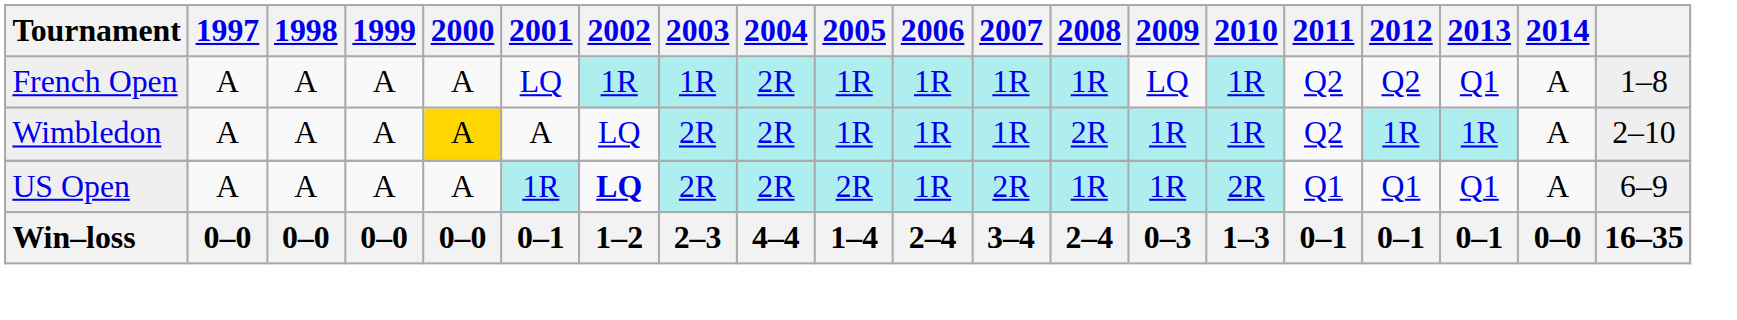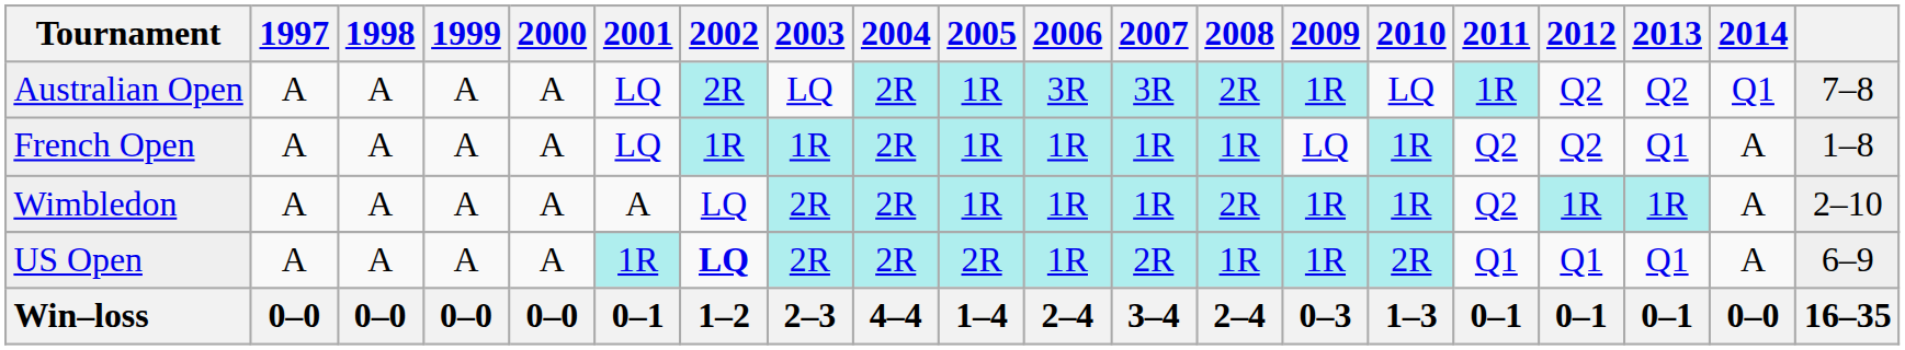+ row: Australian Open | A | A | A | A | LQ | 2R | LQ | 2R | 1R | 3R | 3R | 2R | 1R | LQ | 1R | Q2 | Q2 | Q1 | 7–8
Wimbledon | 2000: gold background -> no background
